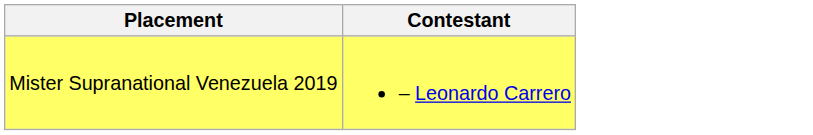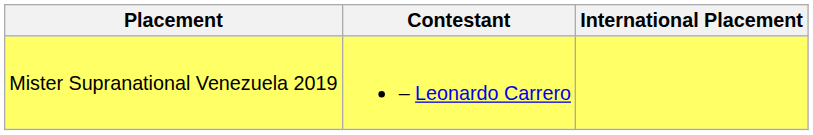+ column: International Placement
